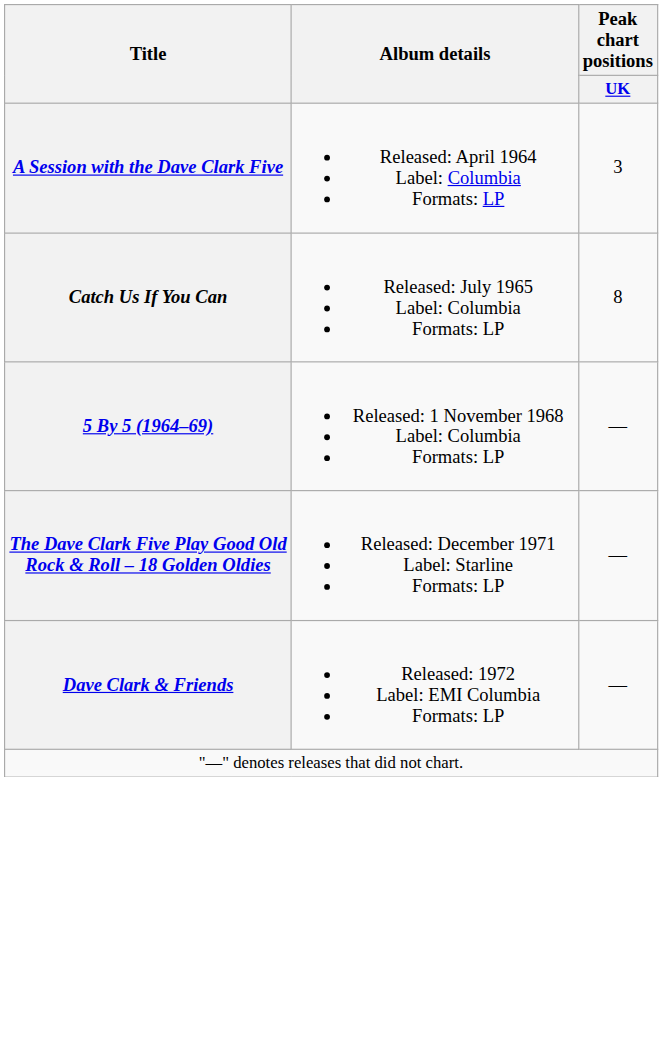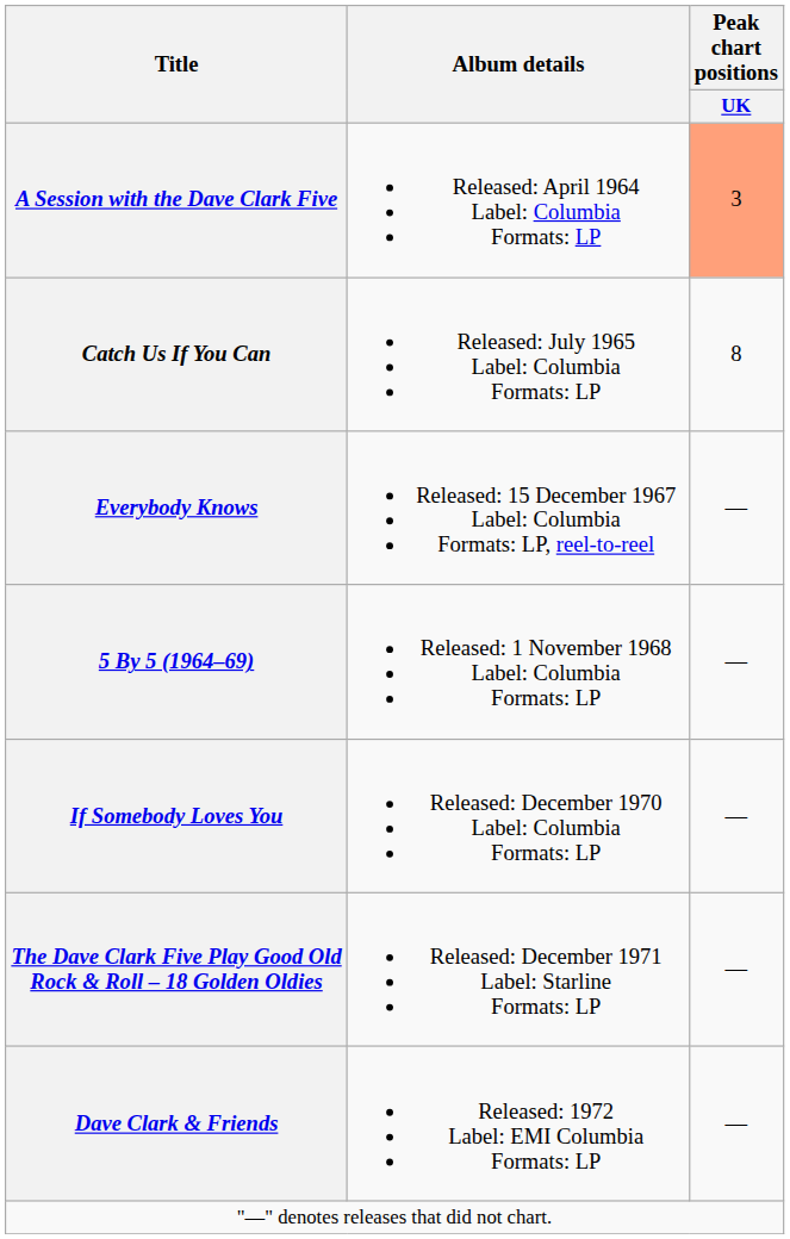A Session with the Dave Clark Five | Peak chart positions / UK: no background -> lightsalmon background
+ row: Everybody Knows | Released: 15 December 1967 Label: Columbia Formats: LP, reel-to-reel | —
+ row: If Somebody Loves You | Released: December 1970 Label: Columbia Formats: LP | —
